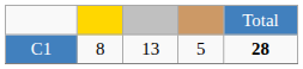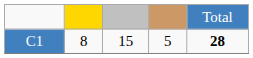C1 | column 3: 13 -> 15
